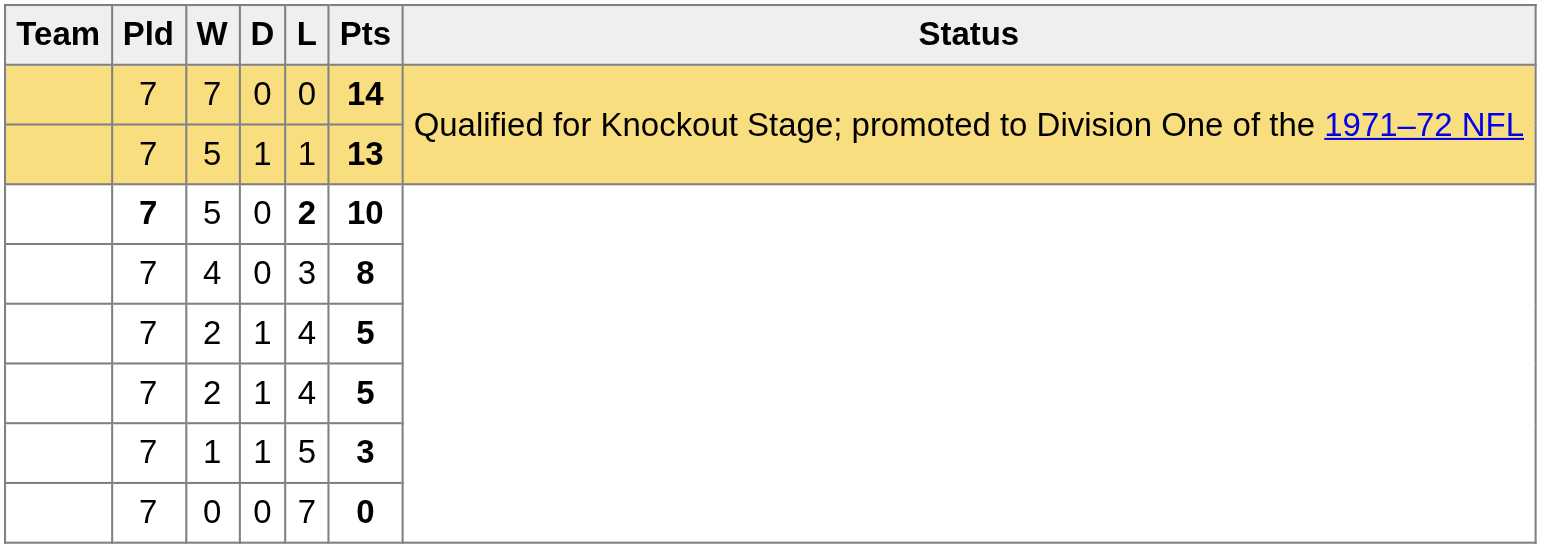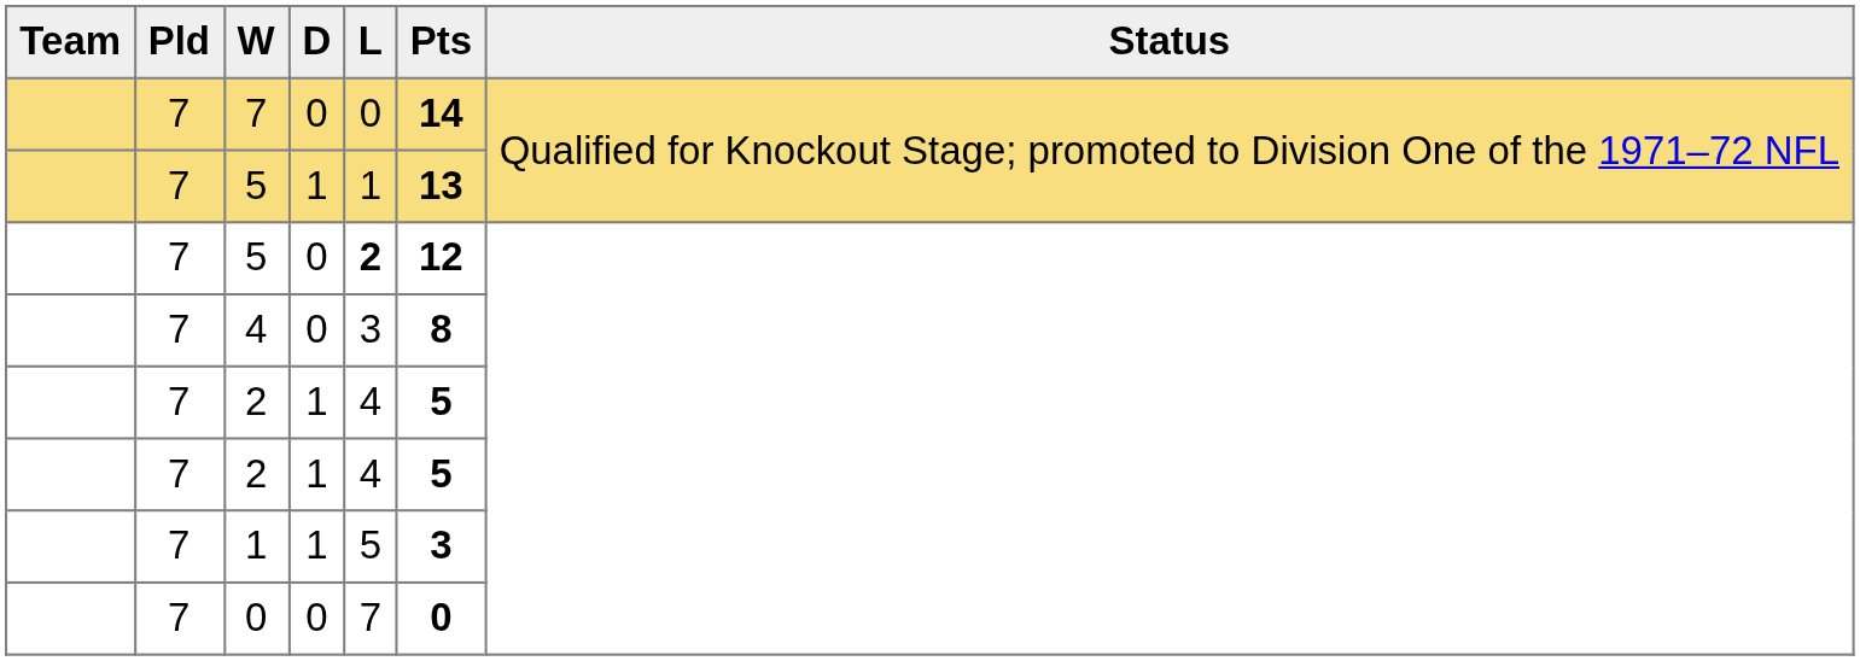5 / 0 | Pld: bold -> normal
5 / 0 | Pts: 10 -> 12
